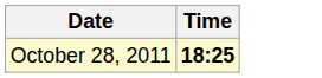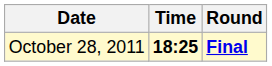+ column: Round | Final
